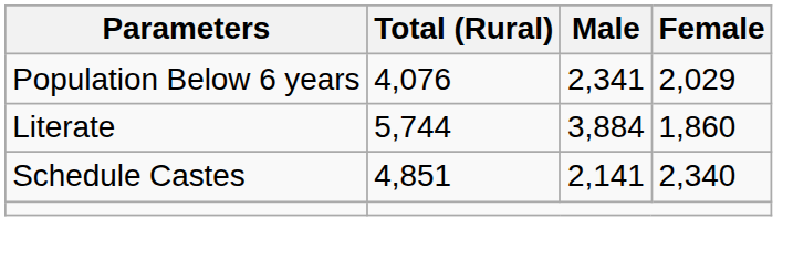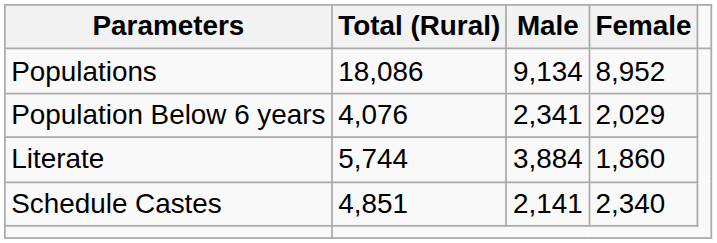+ row: Populations | 18,086 | 9,134 | 8,952
